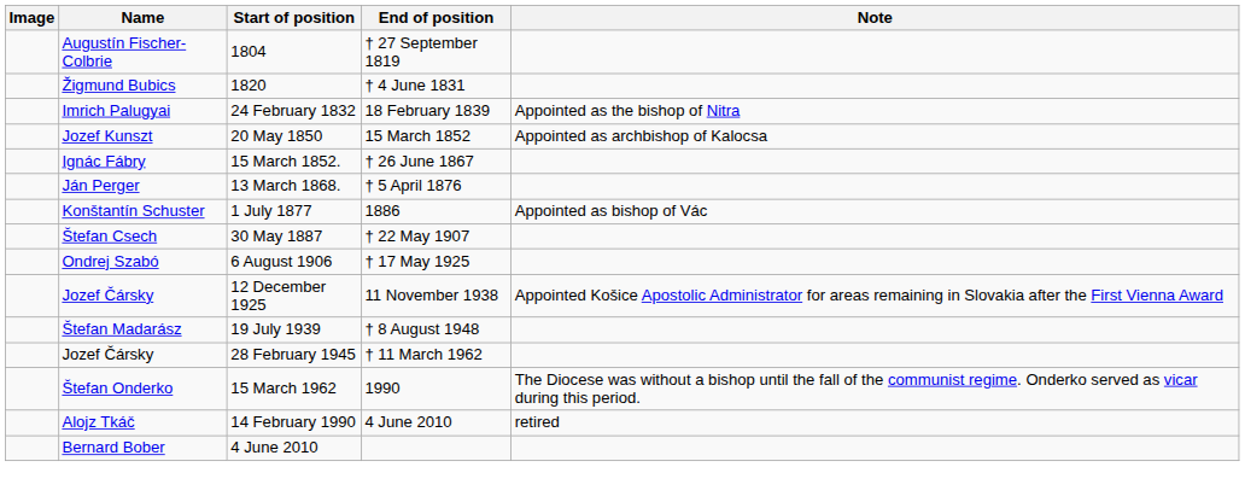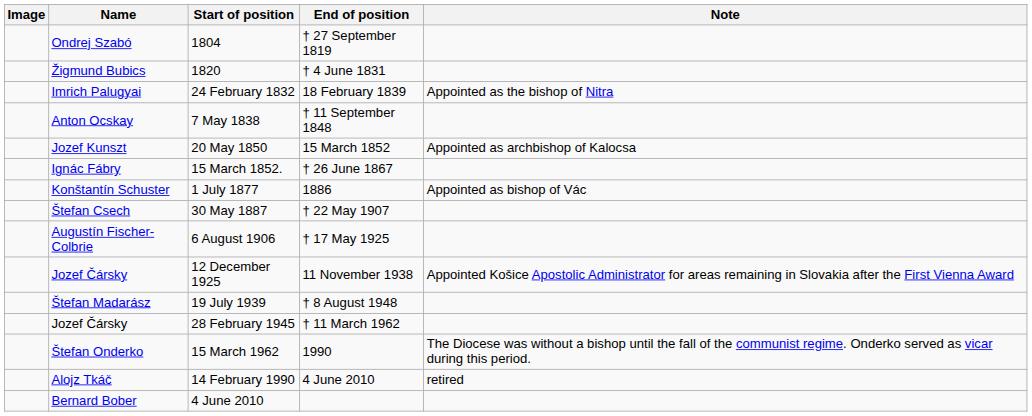1804 | Name: Augustín Fischer-Colbrie -> Ondrej Szabó
+ row: Anton Ocskay | 7 May 1838 | † 11 September 1848
- row: Ján Perger | 13 March 1868. | † 5 April 1876
6 August 1906 | Name: Ondrej Szabó -> Augustín Fischer-Colbrie
